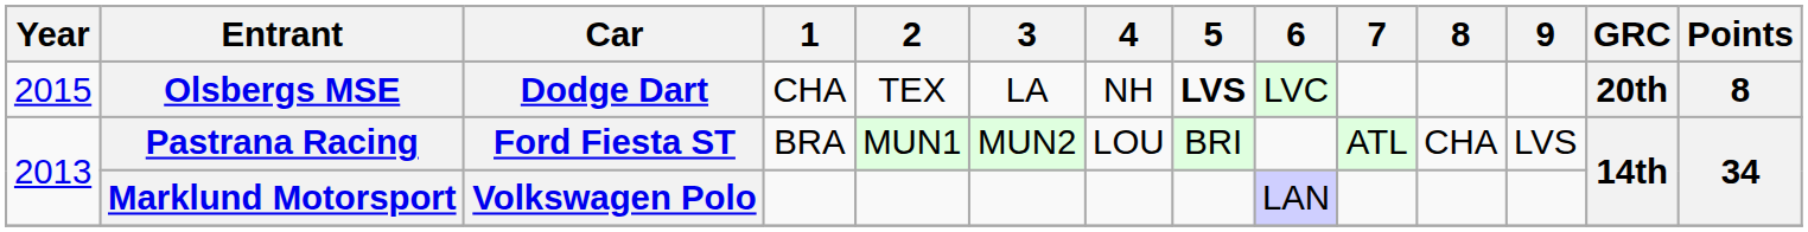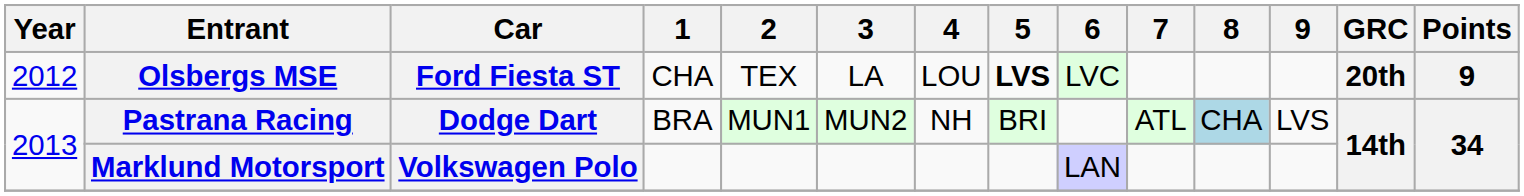Olsbergs MSE | Year: 2015 -> 2012
Olsbergs MSE | Car: Dodge Dart -> Ford Fiesta ST
Olsbergs MSE | 4: NH -> LOU
Olsbergs MSE | Points: 8 -> 9
Pastrana Racing | Car: Ford Fiesta ST -> Dodge Dart
Pastrana Racing | 4: LOU -> NH
Pastrana Racing | 8: no background -> lightblue background
